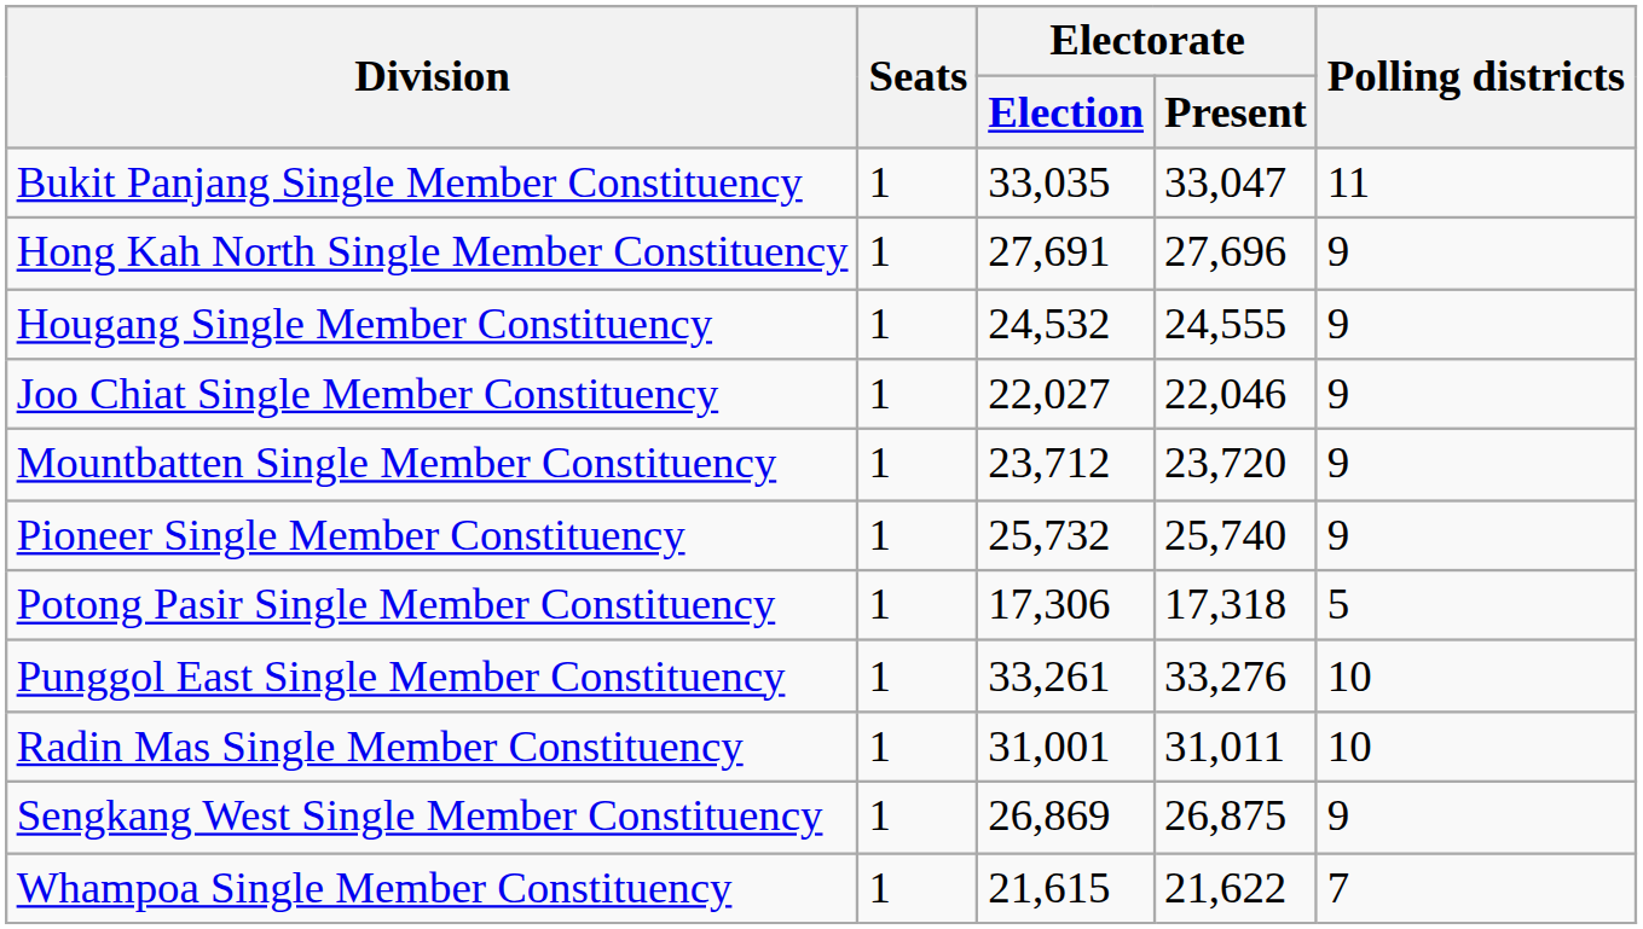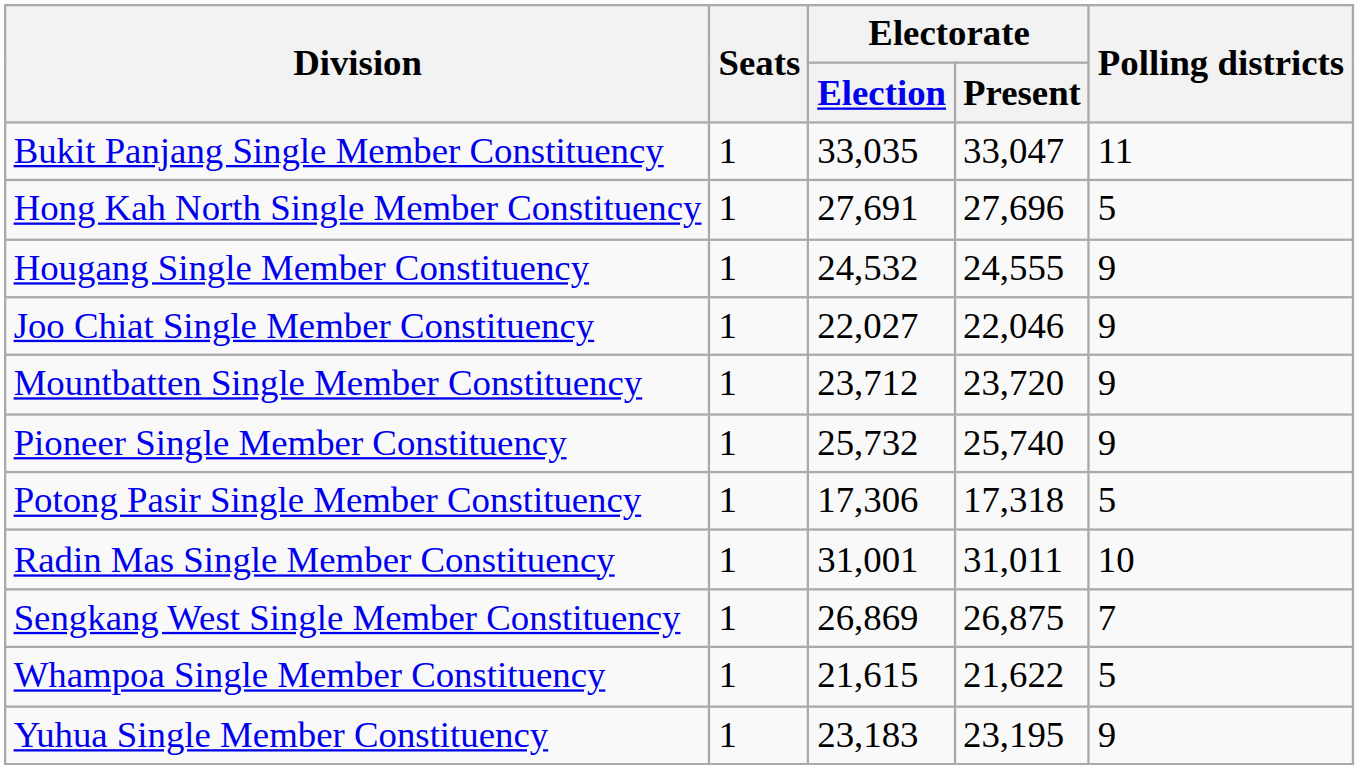Hong Kah North Single Member Constituency | Polling districts: 9 -> 5
- row: Punggol East Single Member Constituency | 1 | 33,261 | 33,276 | 10
Sengkang West Single Member Constituency | Polling districts: 9 -> 7
Whampoa Single Member Constituency | Polling districts: 7 -> 5
+ row: Yuhua Single Member Constituency | 1 | 23,183 | 23,195 | 9
